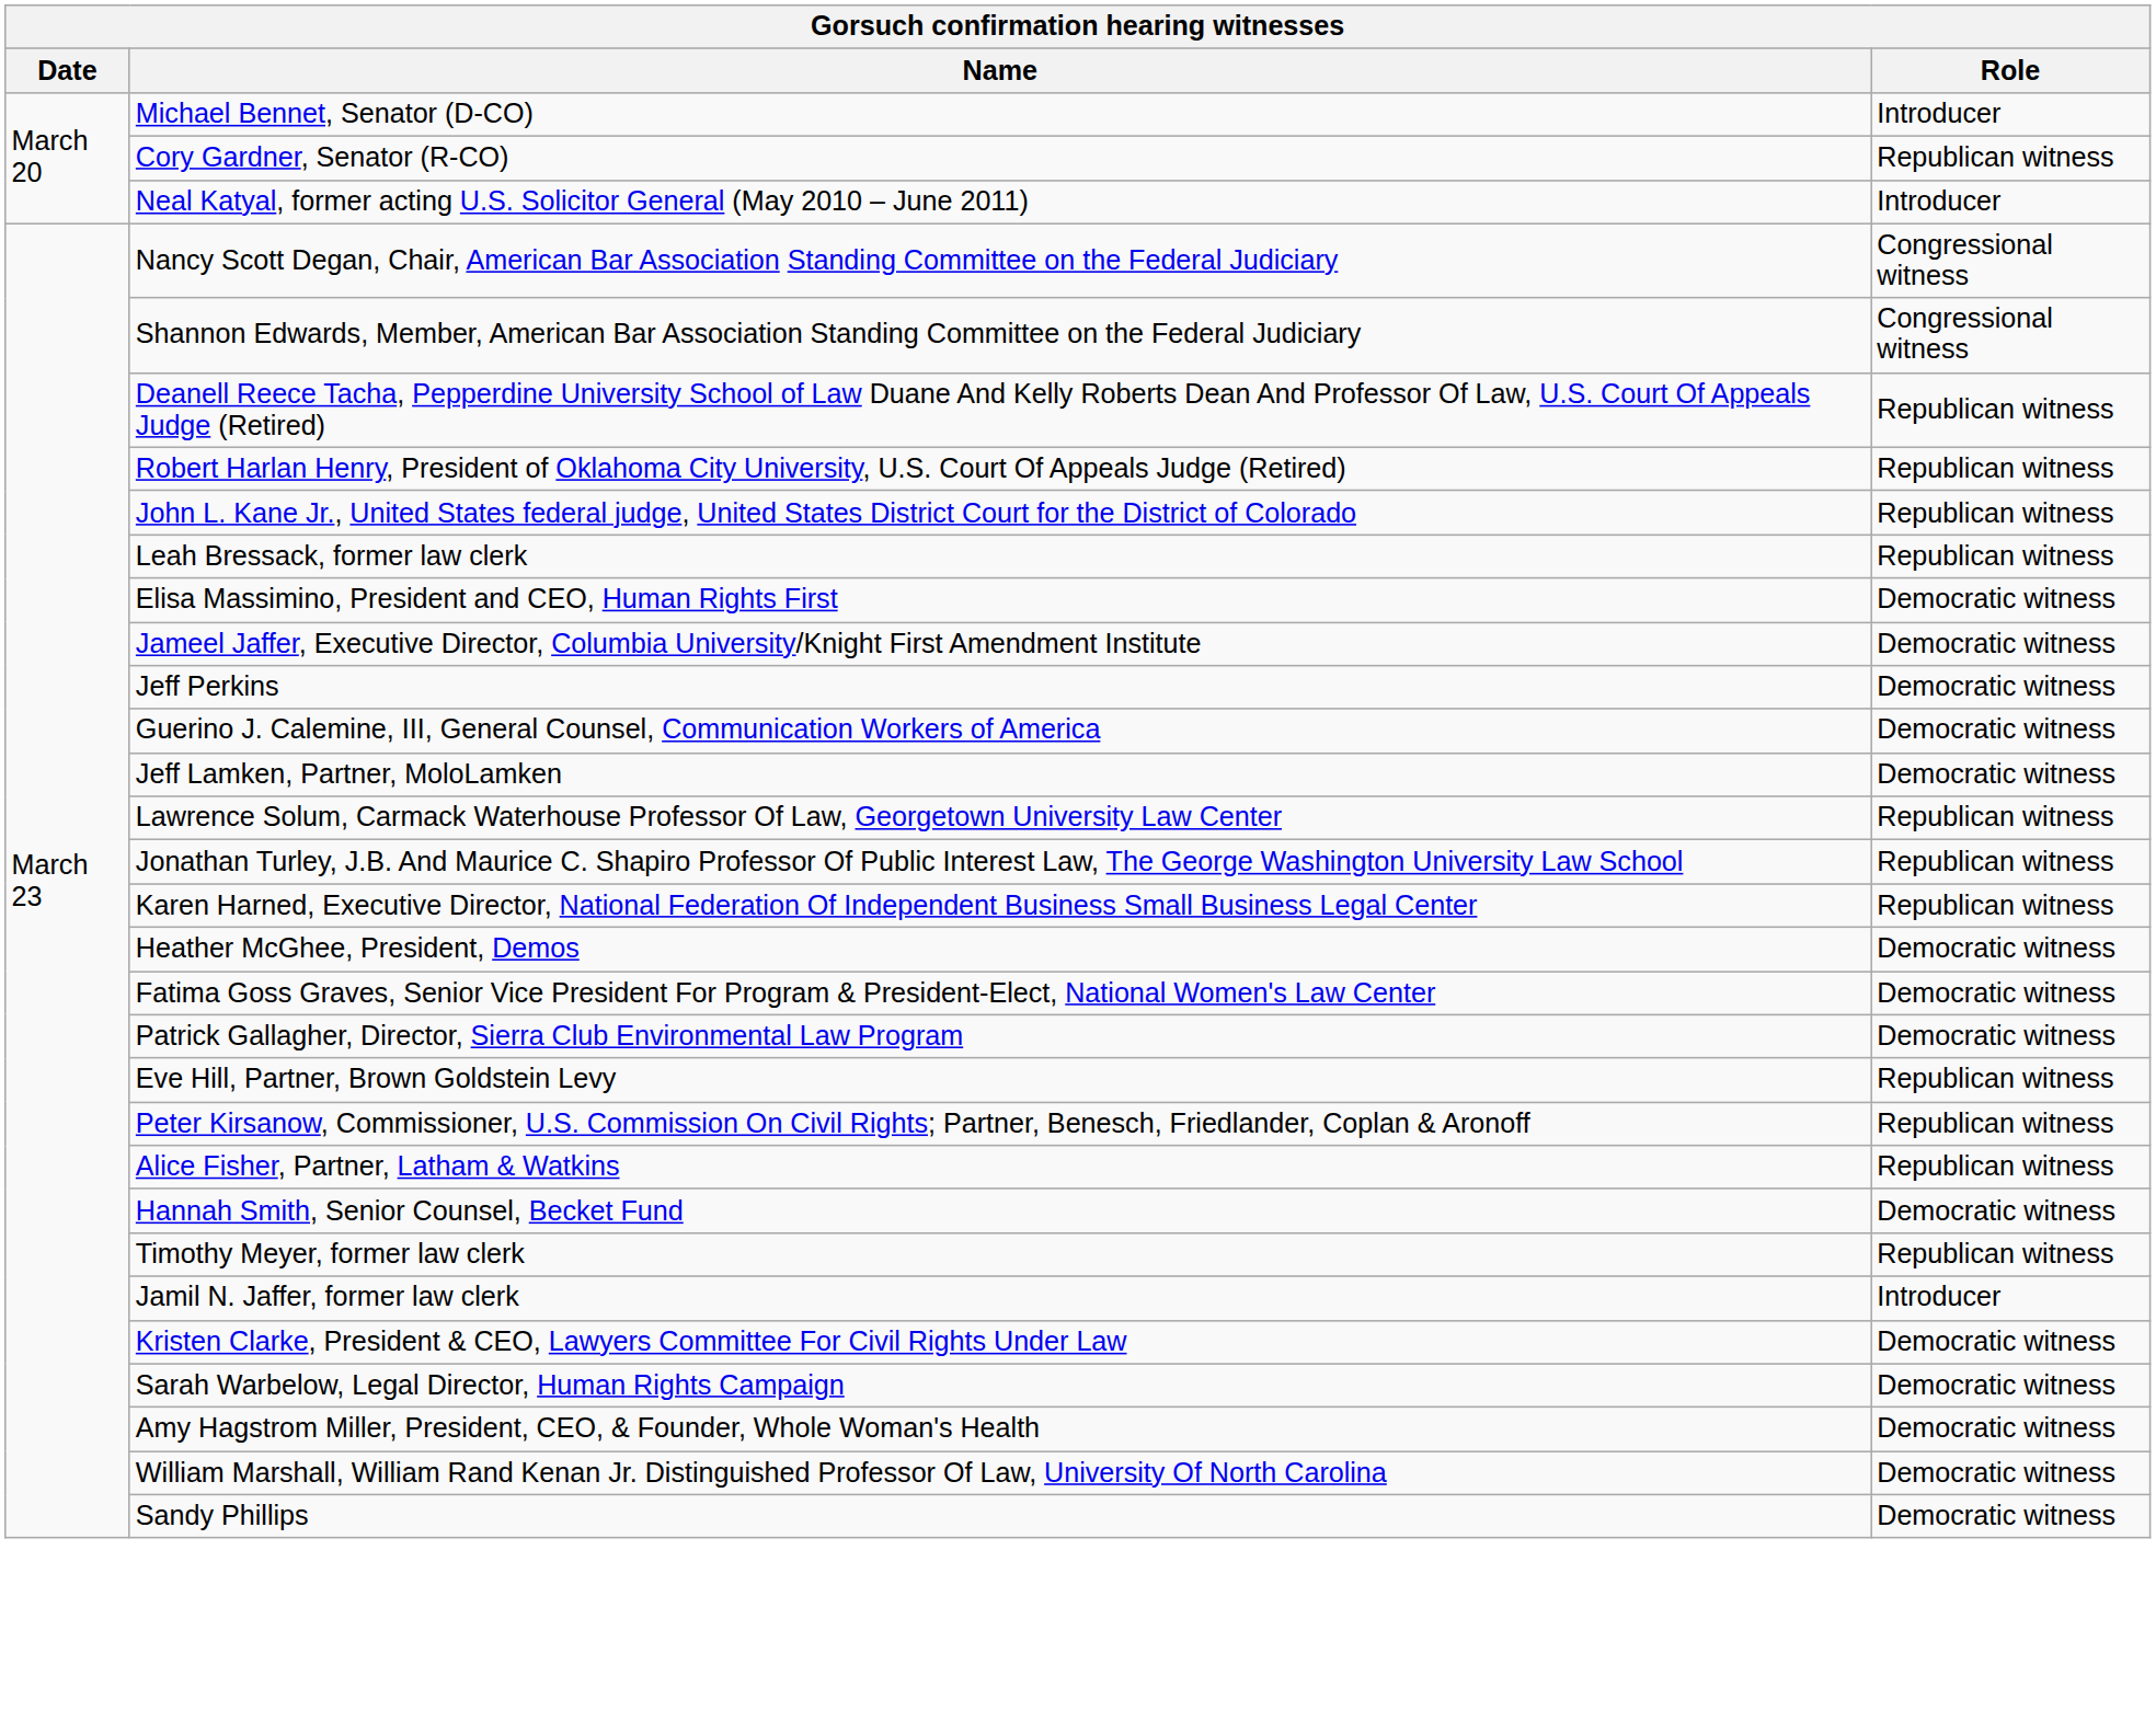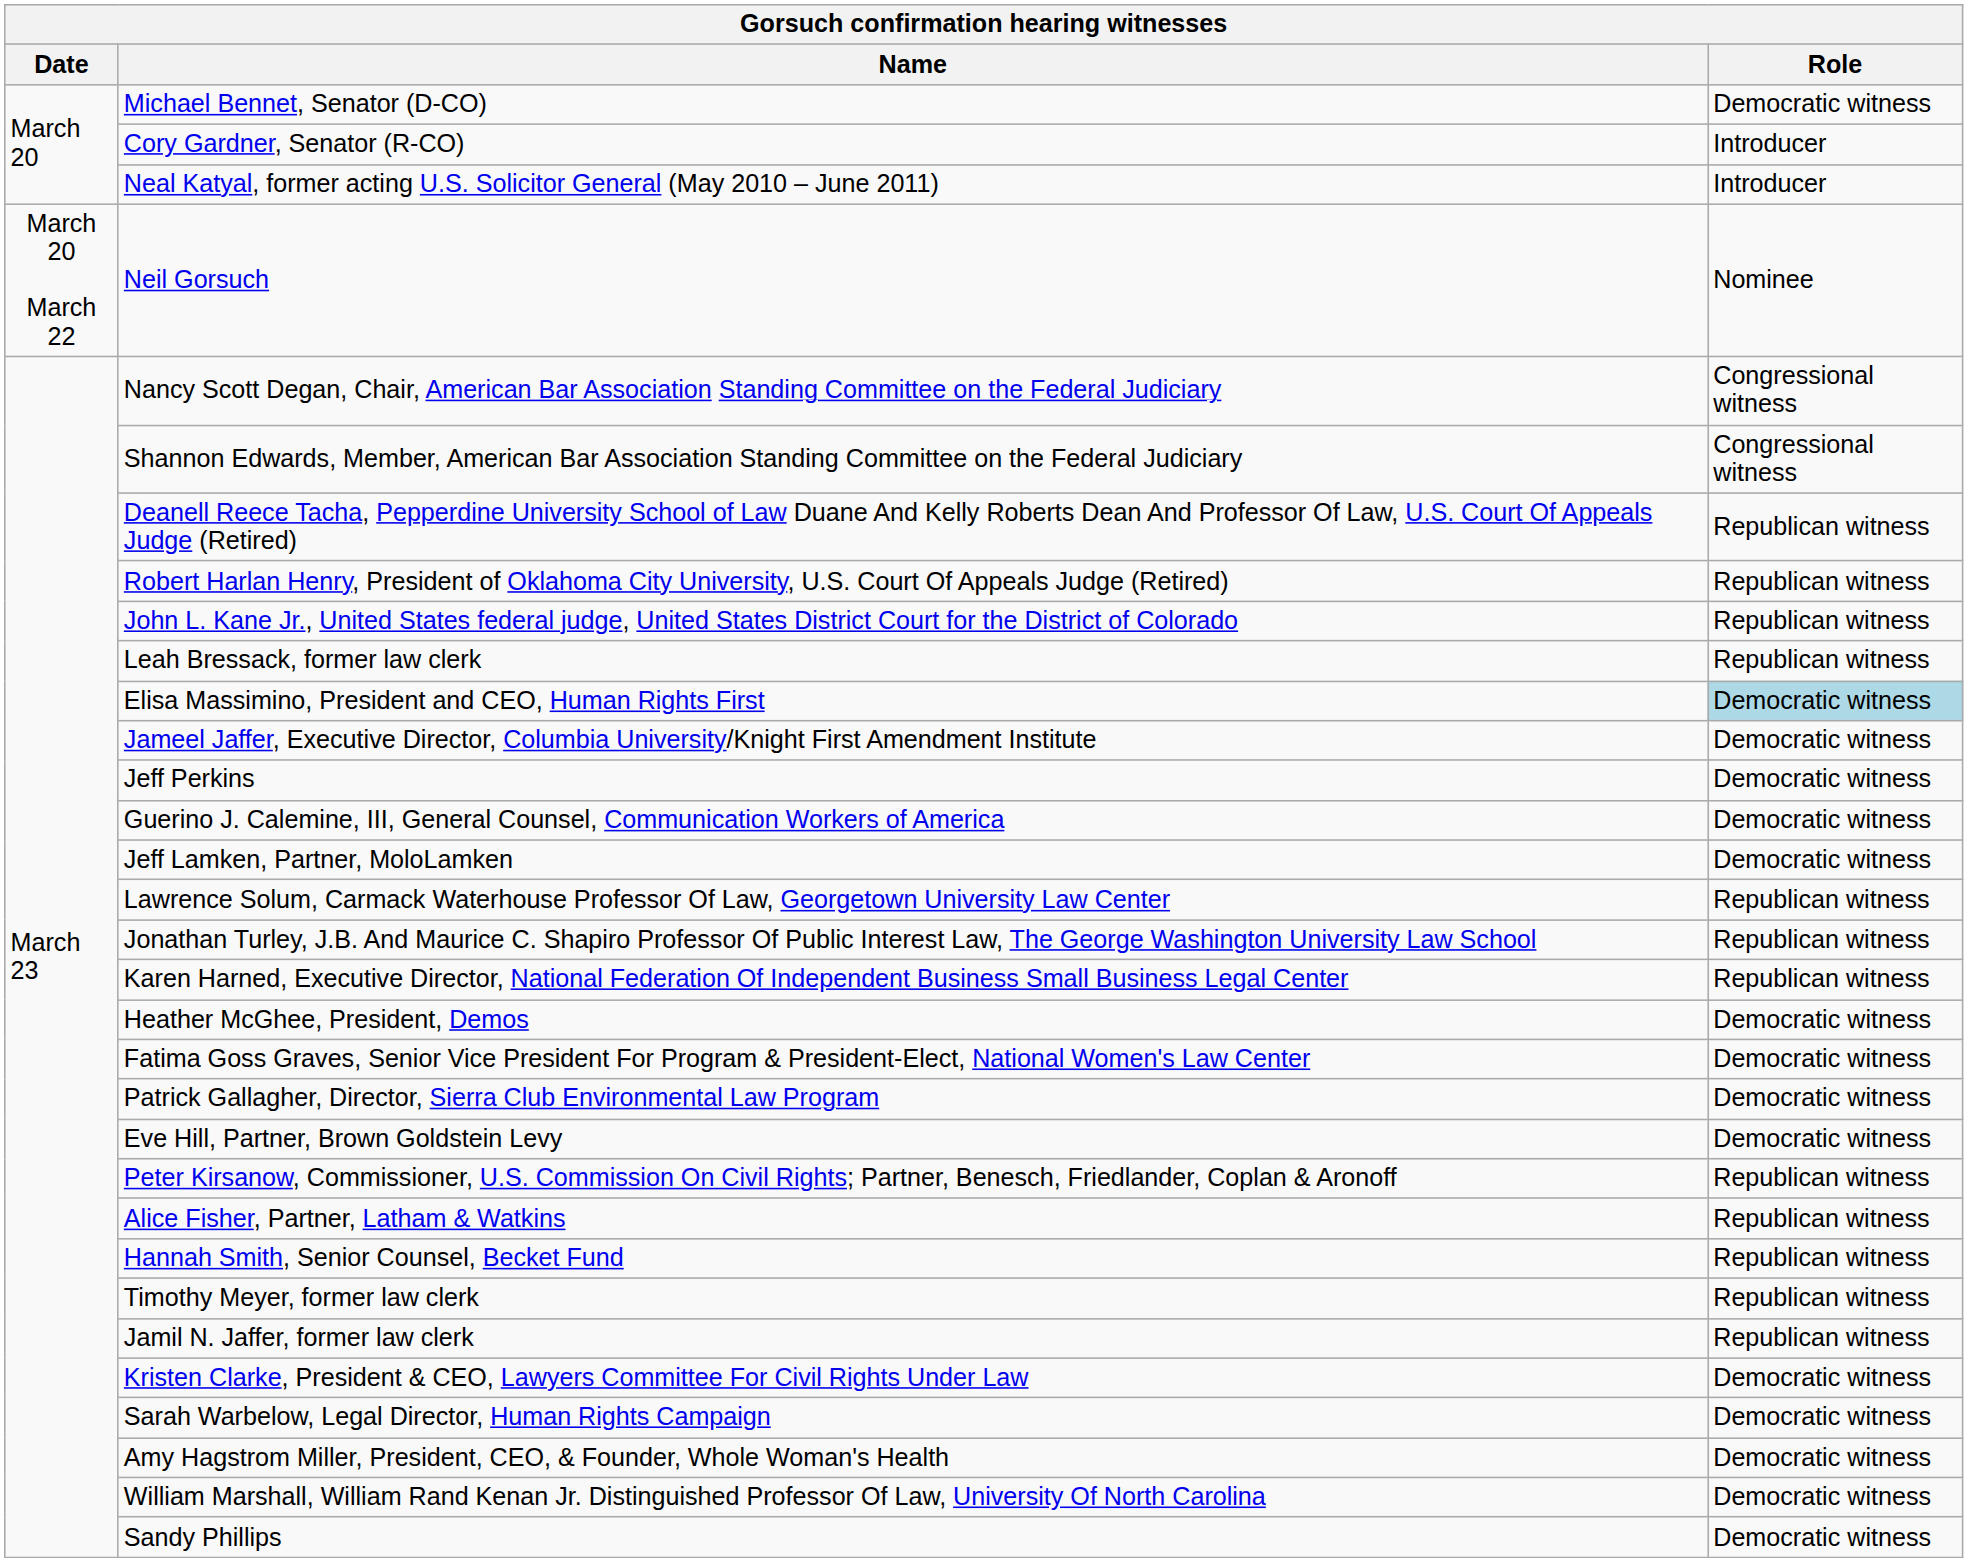Michael Bennet, Senator (D-CO) | Role: Introducer -> Democratic witness
Cory Gardner, Senator (R-CO) | Role: Republican witness -> Introducer
+ row: March 20 March 22 | Neil Gorsuch | Nominee
Elisa Massimino, President and CEO, Human Rights First | Role: no background -> lightblue background
Eve Hill, Partner, Brown Goldstein Levy | Role: Republican witness -> Democratic witness
Hannah Smith, Senior Counsel, Becket Fund | Role: Democratic witness -> Republican witness
Jamil N. Jaffer, former law clerk | Role: Introducer -> Republican witness
